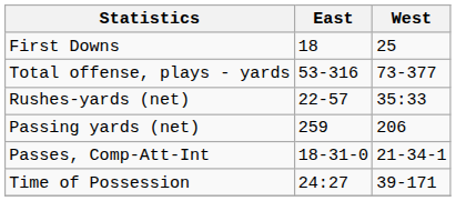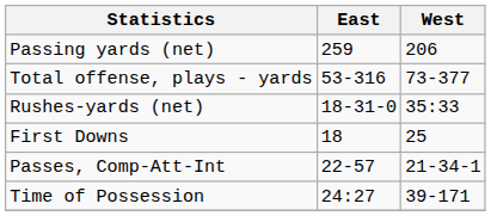rows swapped: First Downs <-> Passing yards (net)
Rushes-yards (net) | East: 22-57 -> 18-31-0
Passes, Comp-Att-Int | East: 18-31-0 -> 22-57
